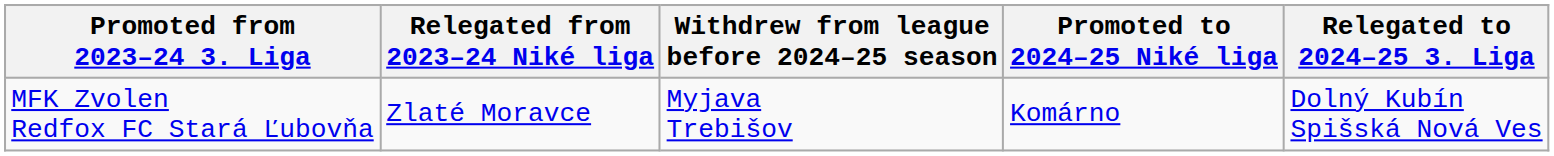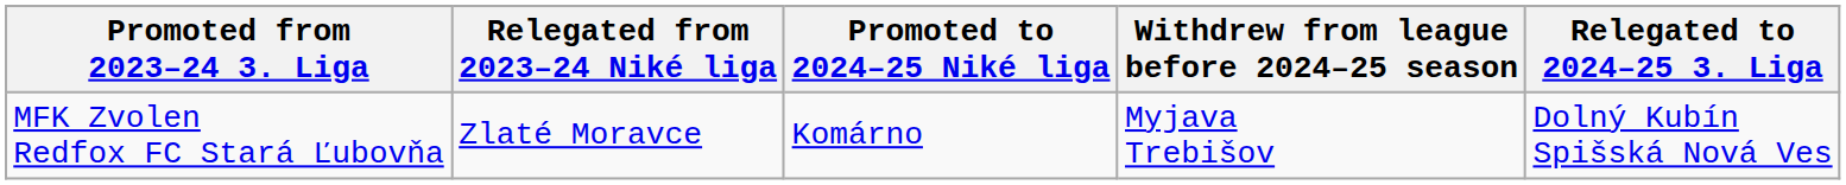columns swapped: Promoted to 2024–25 Niké liga <-> Withdrew from league before 2024–25 season
